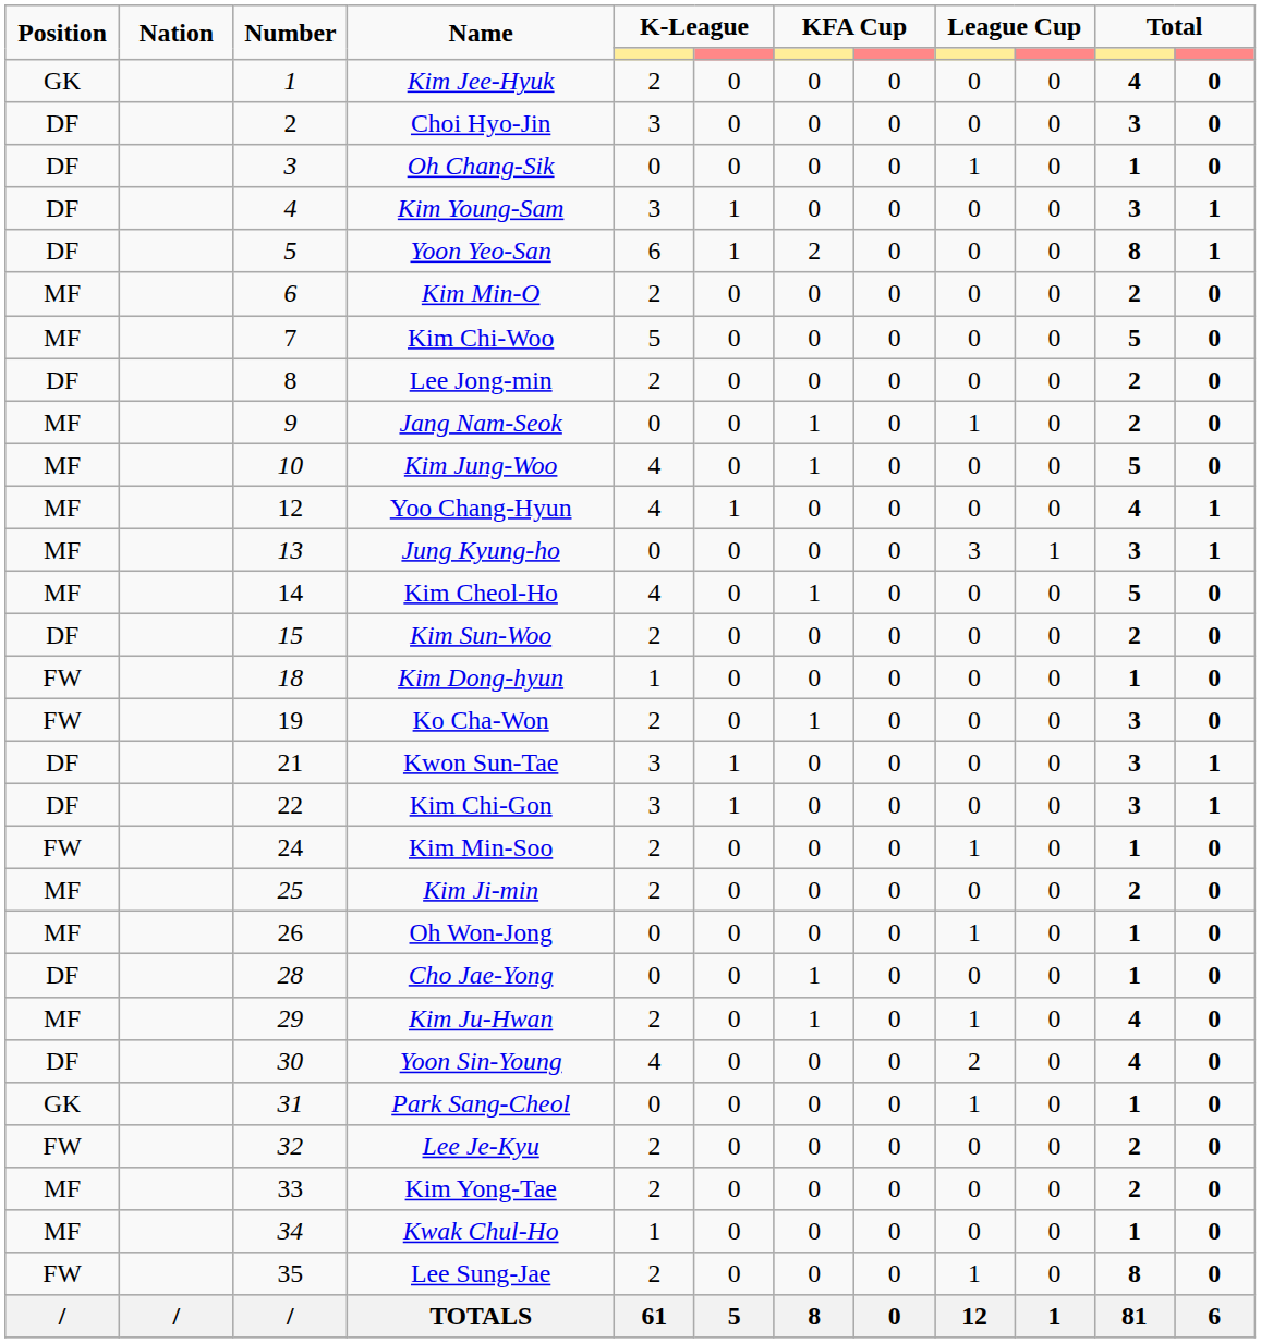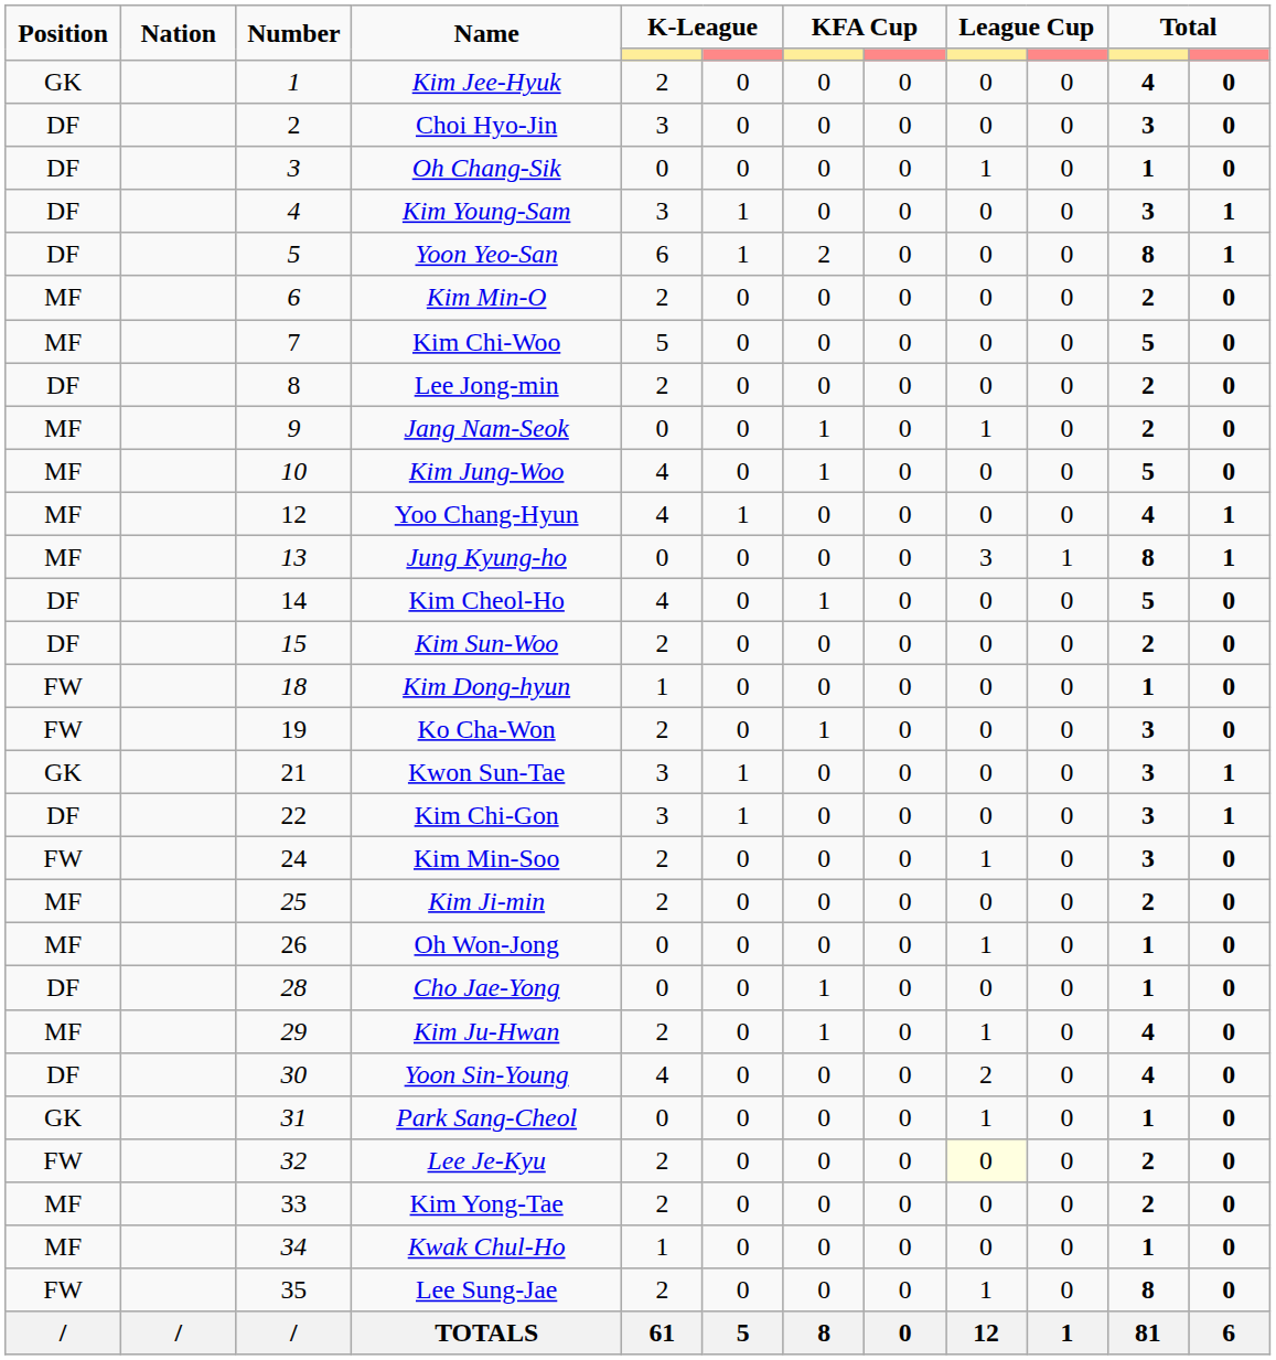Jung Kyung-ho | column 11: 3 -> 8
Kim Cheol-Ho | Position: MF -> DF
Kwon Sun-Tae | Position: DF -> GK
Kim Min-Soo | column 11: 1 -> 3
Lee Je-Kyu | column 9: no background -> lightyellow background
